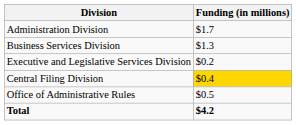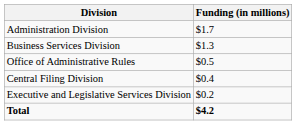rows swapped: Executive and Legislative Services Division <-> Office of Administrative Rules
Central Filing Division | Funding (in millions): gold background -> no background
